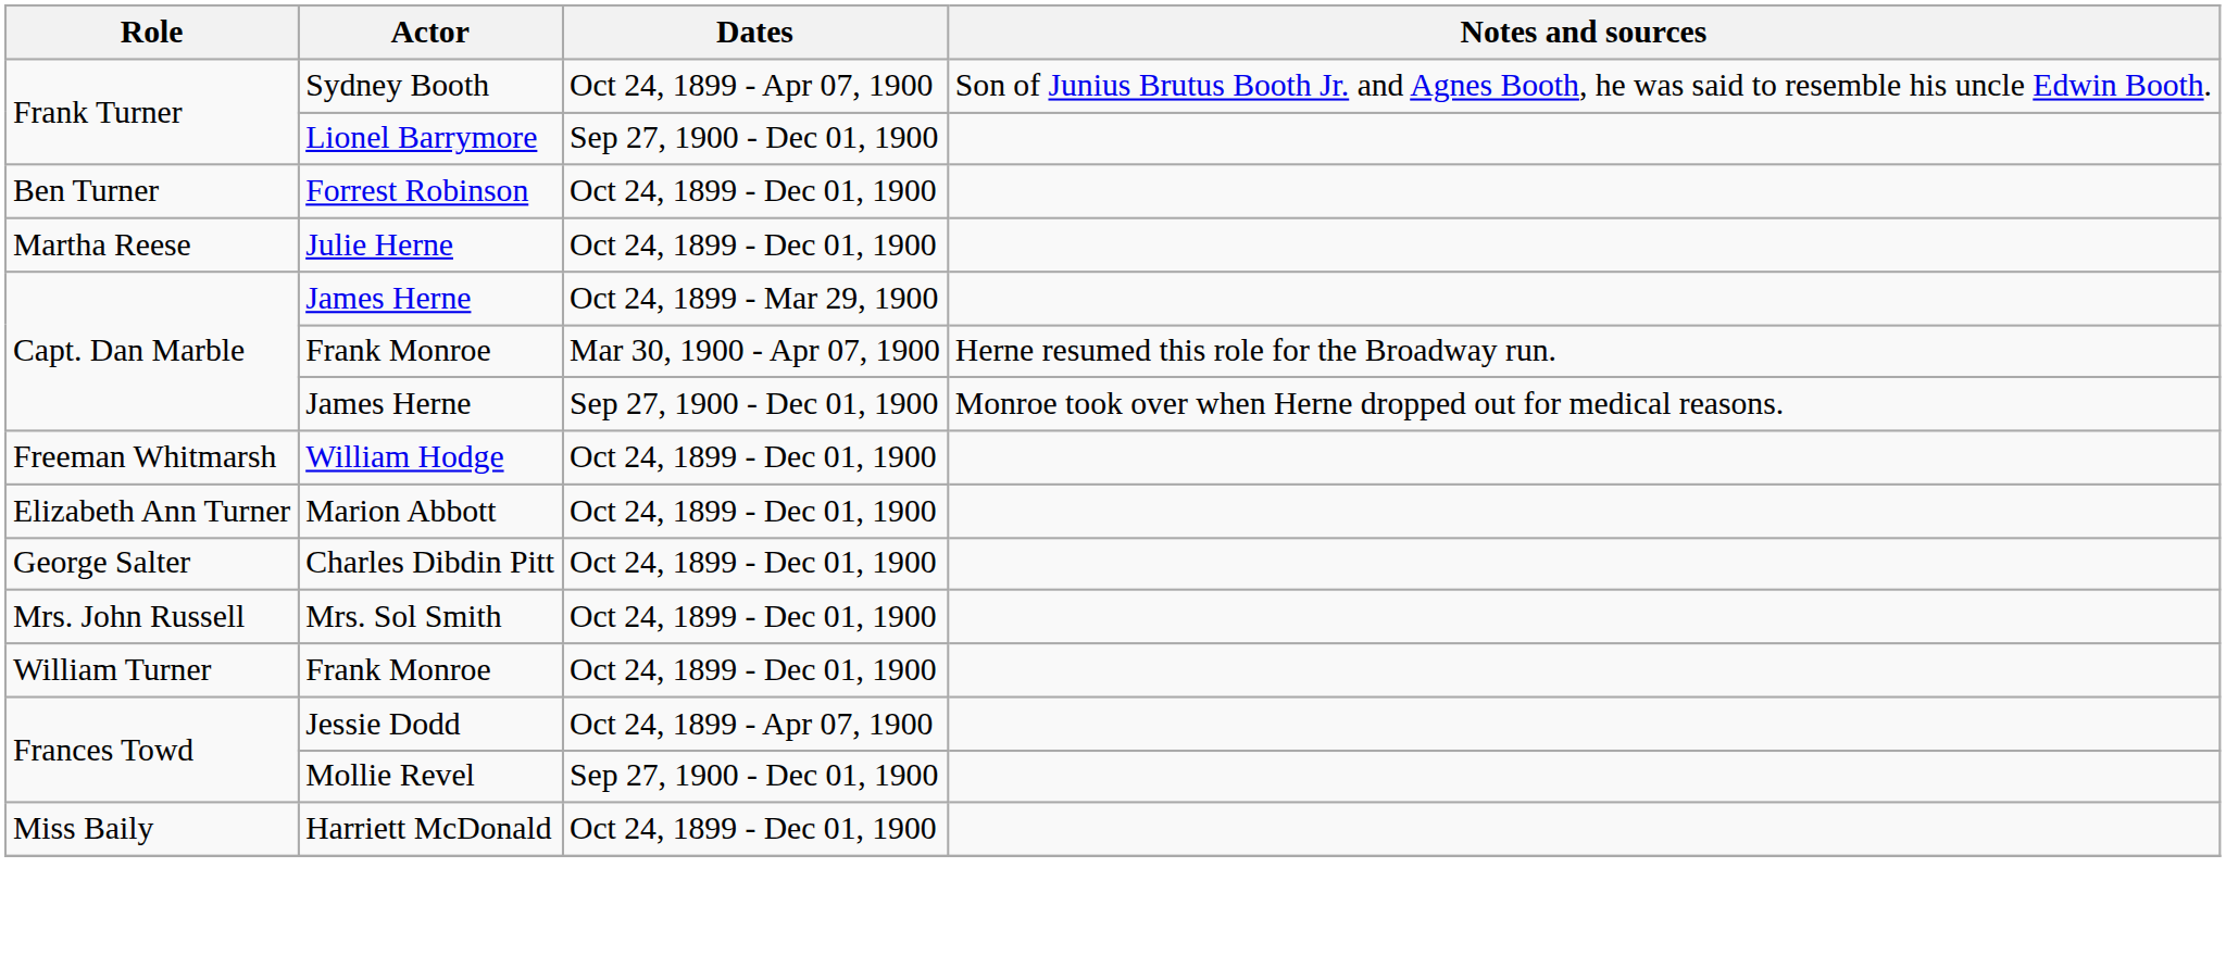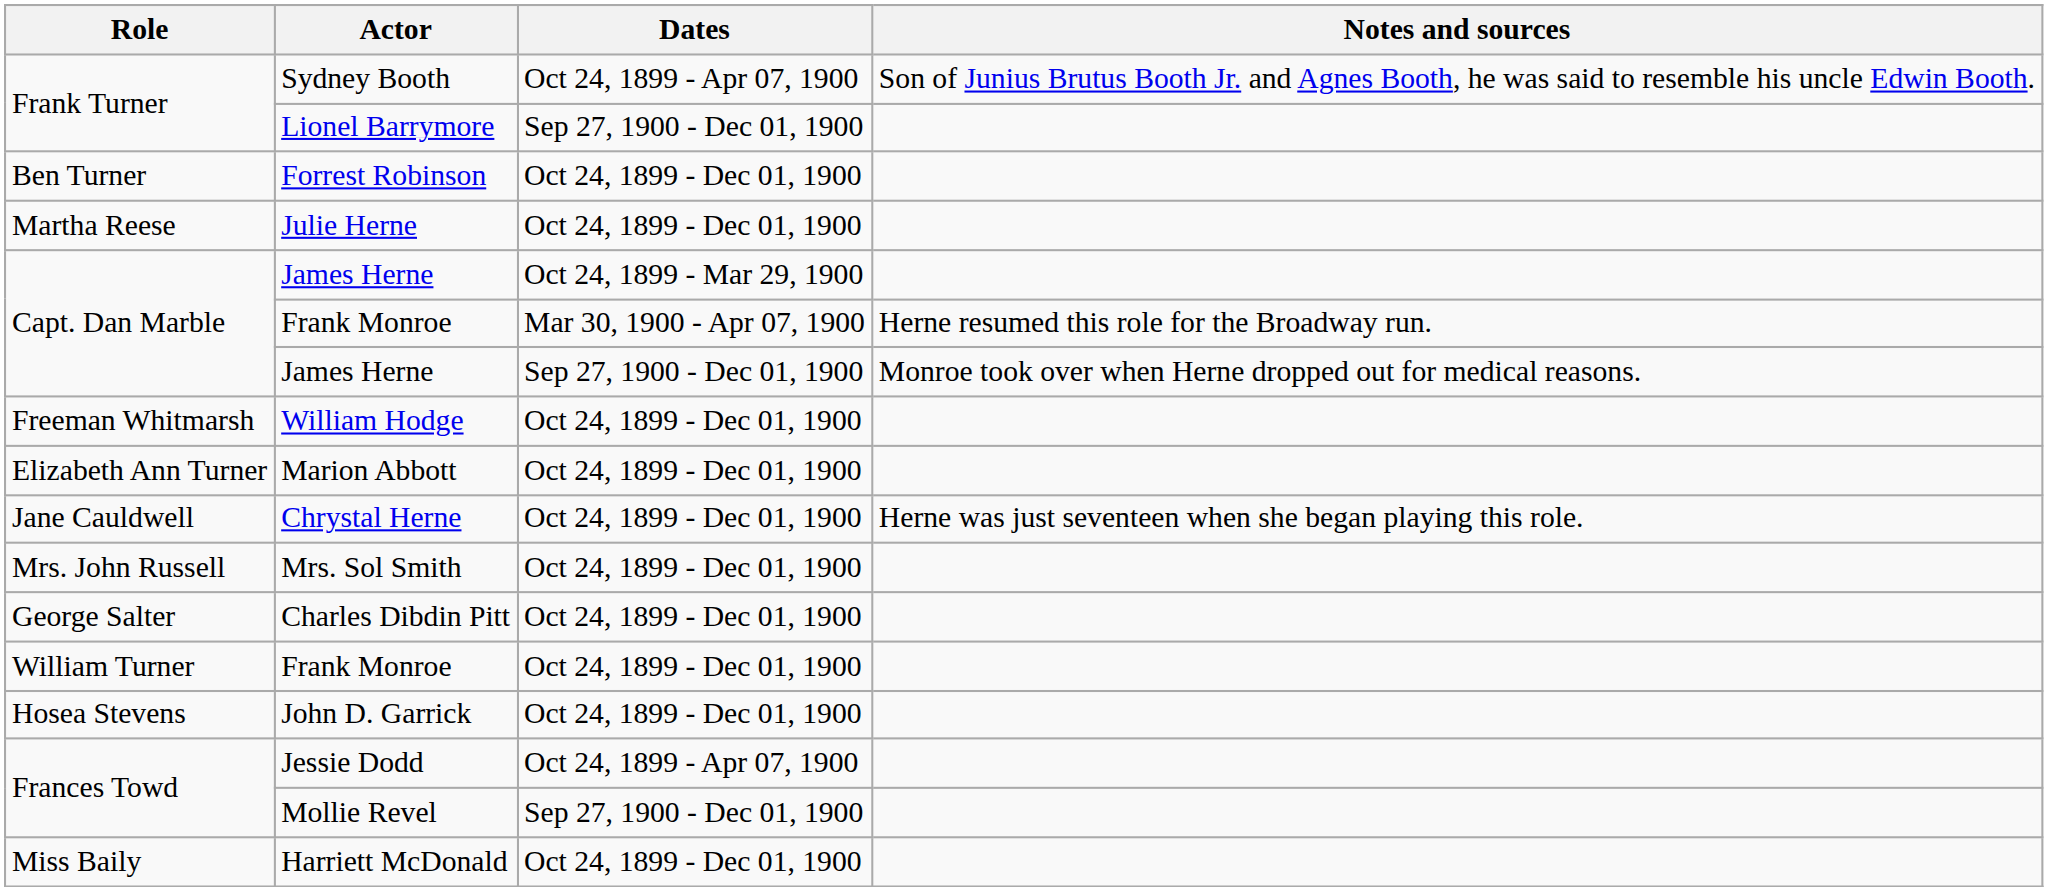+ row: Jane Cauldwell | Chrystal Herne | Oct 24, 1899 - Dec 01, 1900 | Herne was just seventeen when she began playing this role.
rows swapped: Charles Dibdin Pitt <-> Mrs. Sol Smith
+ row: Hosea Stevens | John D. Garrick | Oct 24, 1899 - Dec 01, 1900
